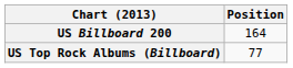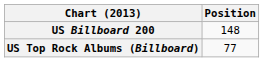US Billboard 200 | Position: 164 -> 148
